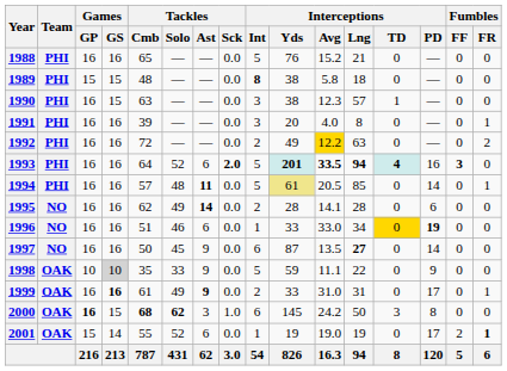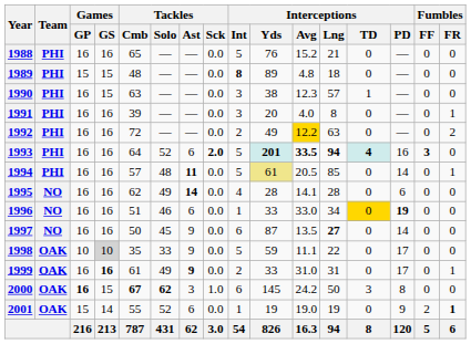1989 | Interceptions / Yds: 38 -> 89
1989 | Interceptions / Avg: 5.8 -> 4.8
1995 | Interceptions / Int: 2 -> 4
1998 | Interceptions / PD: 9 -> 17
2000 | Tackles / Cmb: 68 -> 67
2001 | Interceptions / PD: 17 -> 9
